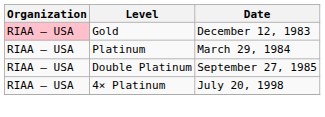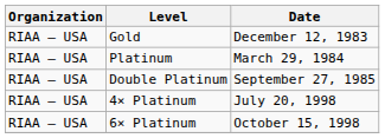Gold | Organization: pink background -> no background
+ row: RIAA – USA | 6× Platinum | October 15, 1998
